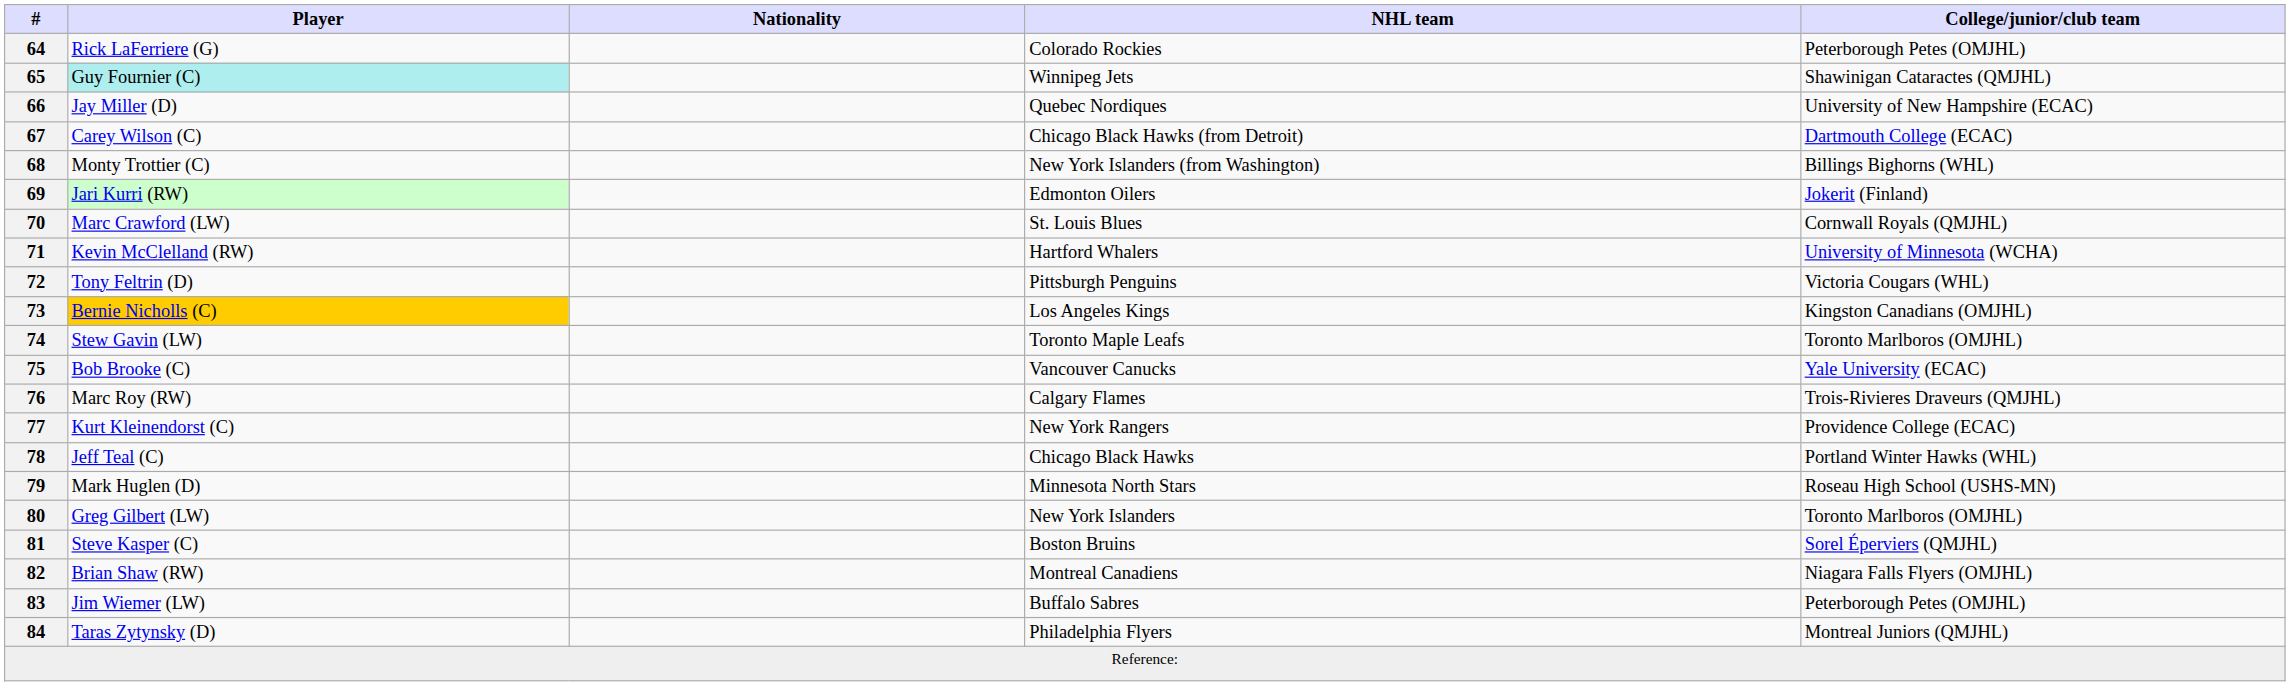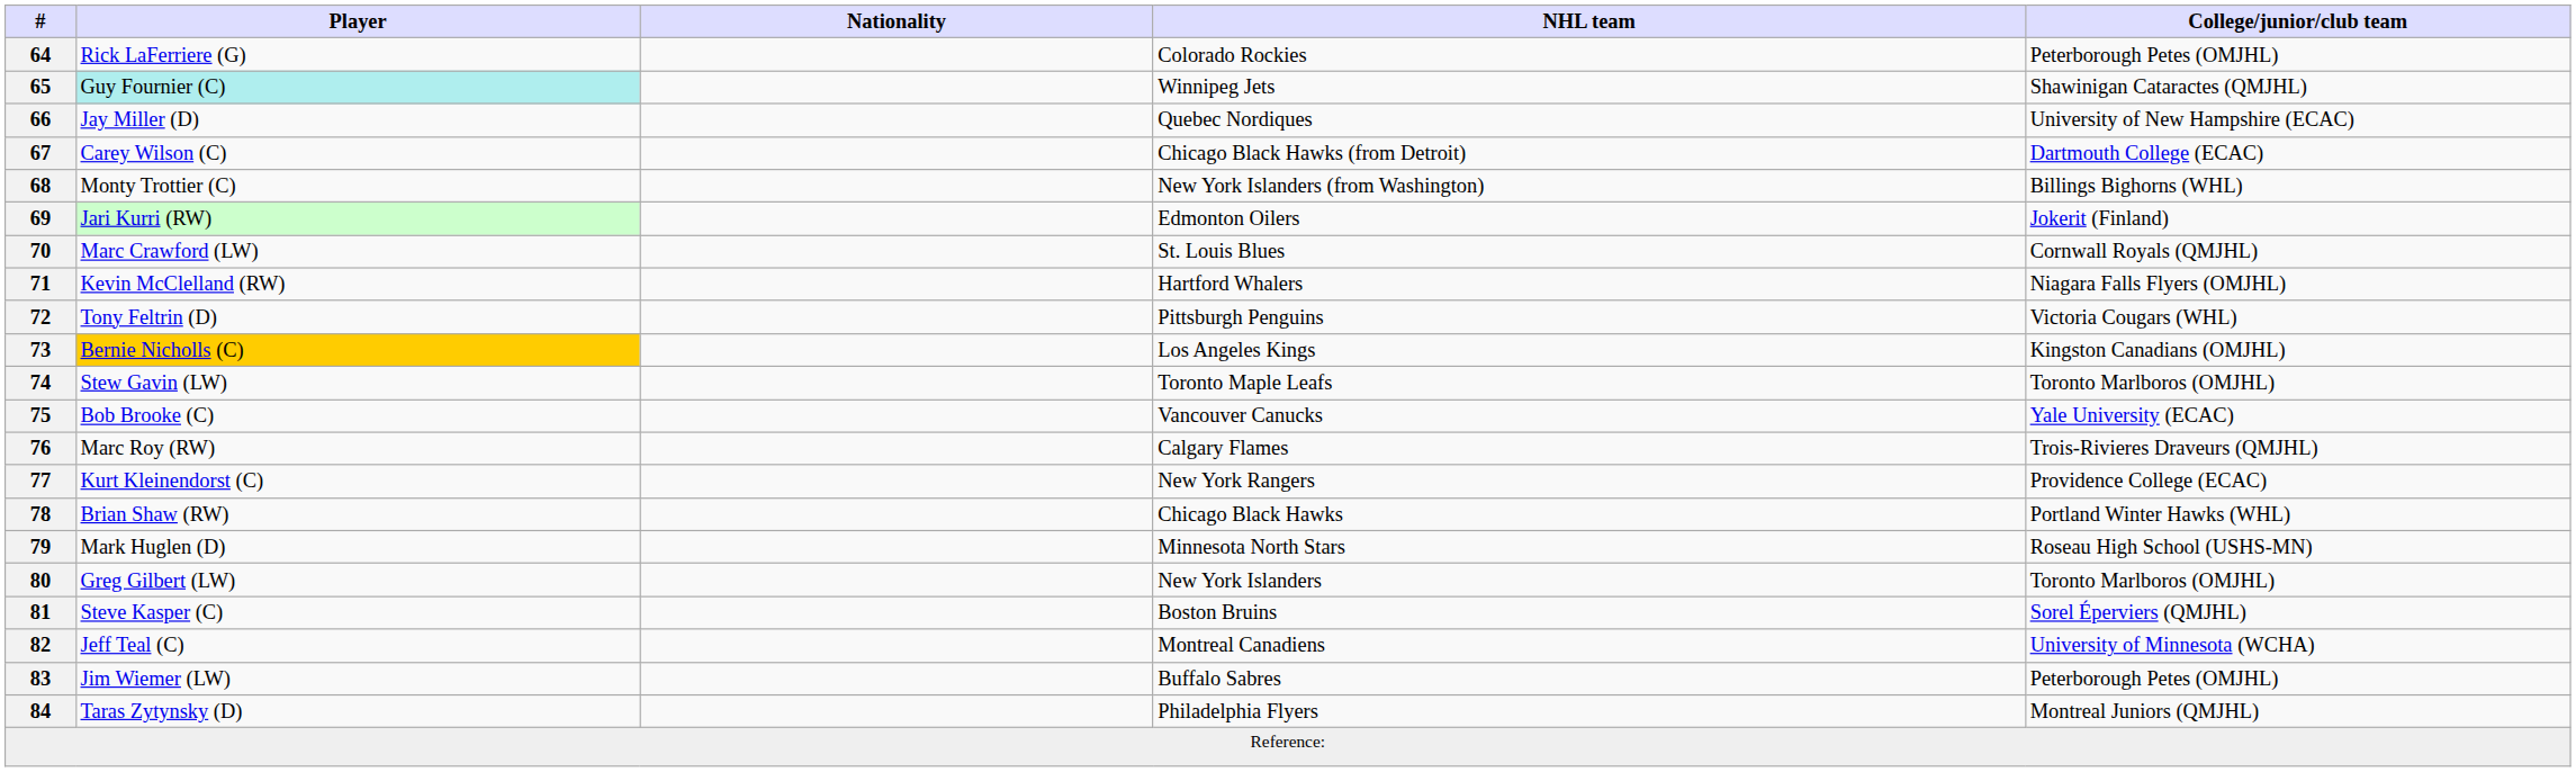71 | College/junior/club team: University of Minnesota (WCHA) -> Niagara Falls Flyers (OMJHL)
78 | Player: Jeff Teal (C) -> Brian Shaw (RW)
82 | Player: Brian Shaw (RW) -> Jeff Teal (C)
82 | College/junior/club team: Niagara Falls Flyers (OMJHL) -> University of Minnesota (WCHA)
